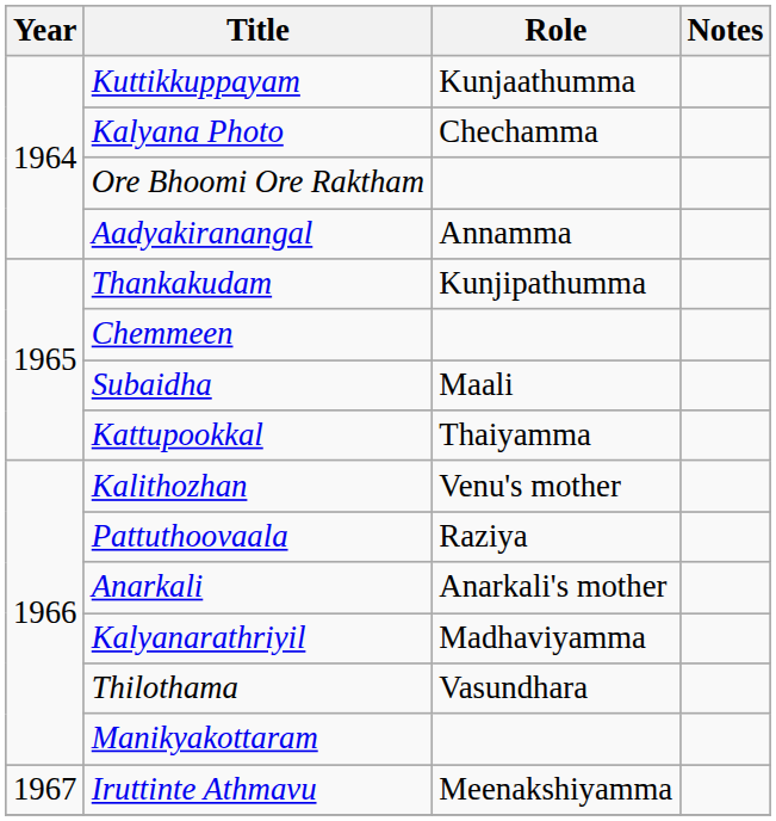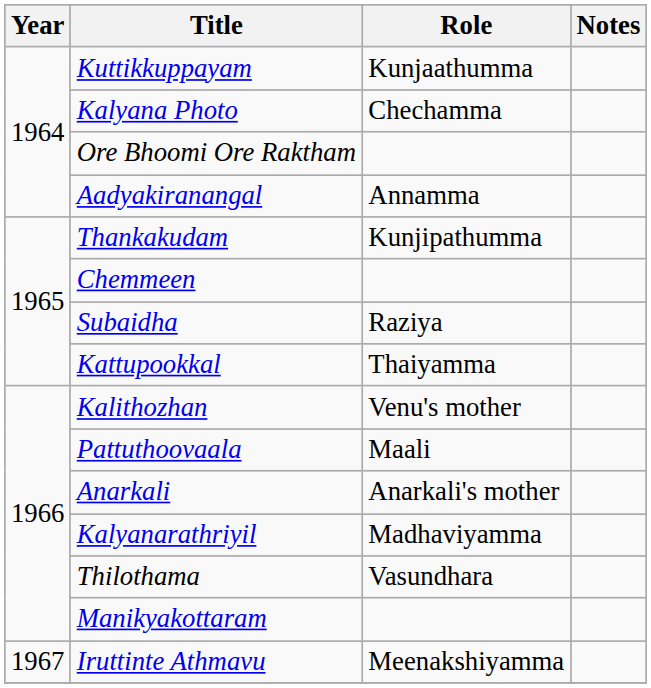Subaidha | Role: Maali -> Raziya
Pattuthoovaala | Role: Raziya -> Maali
